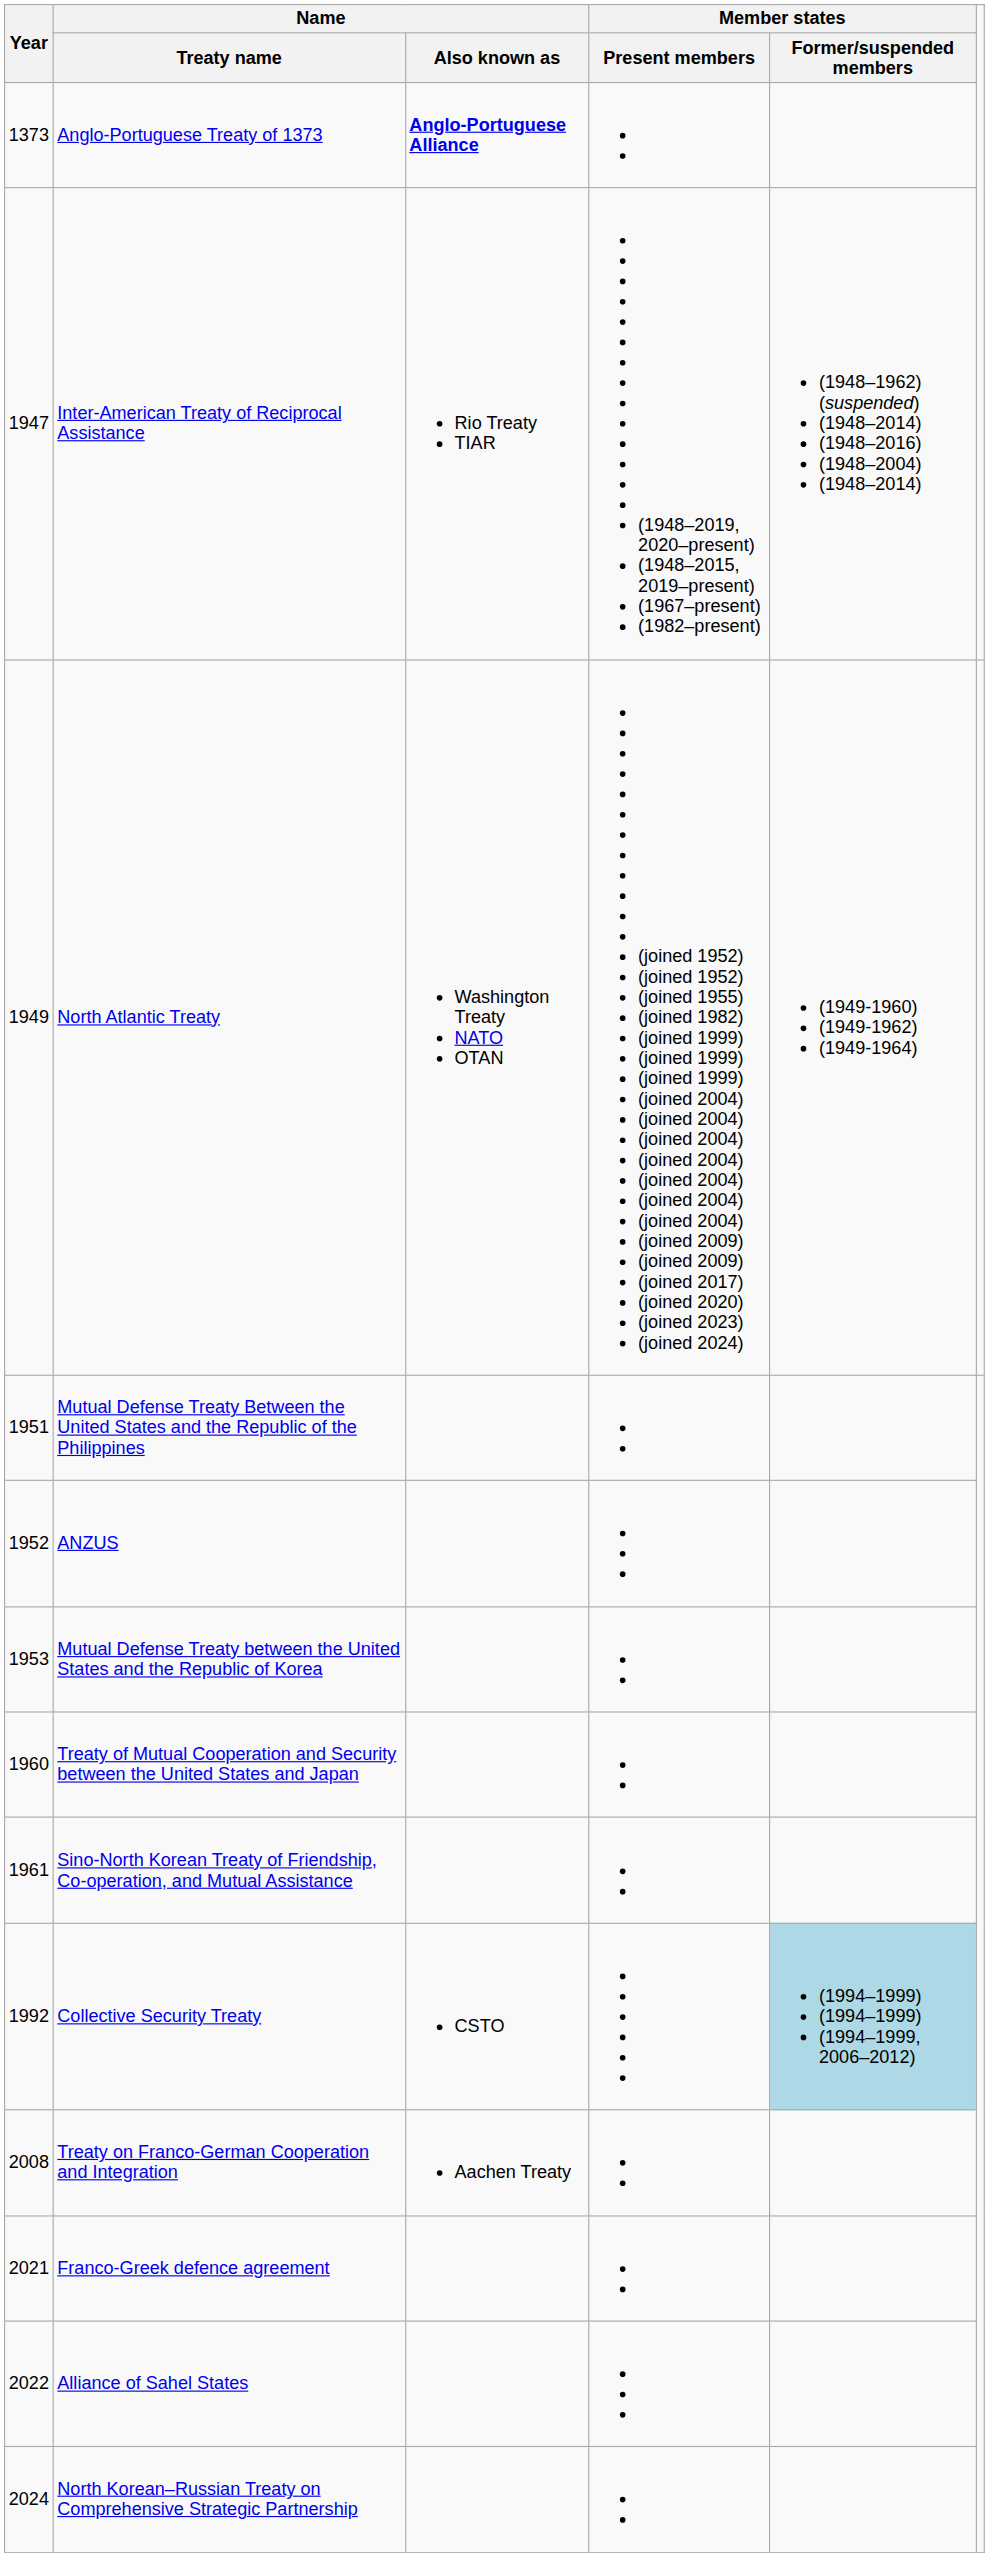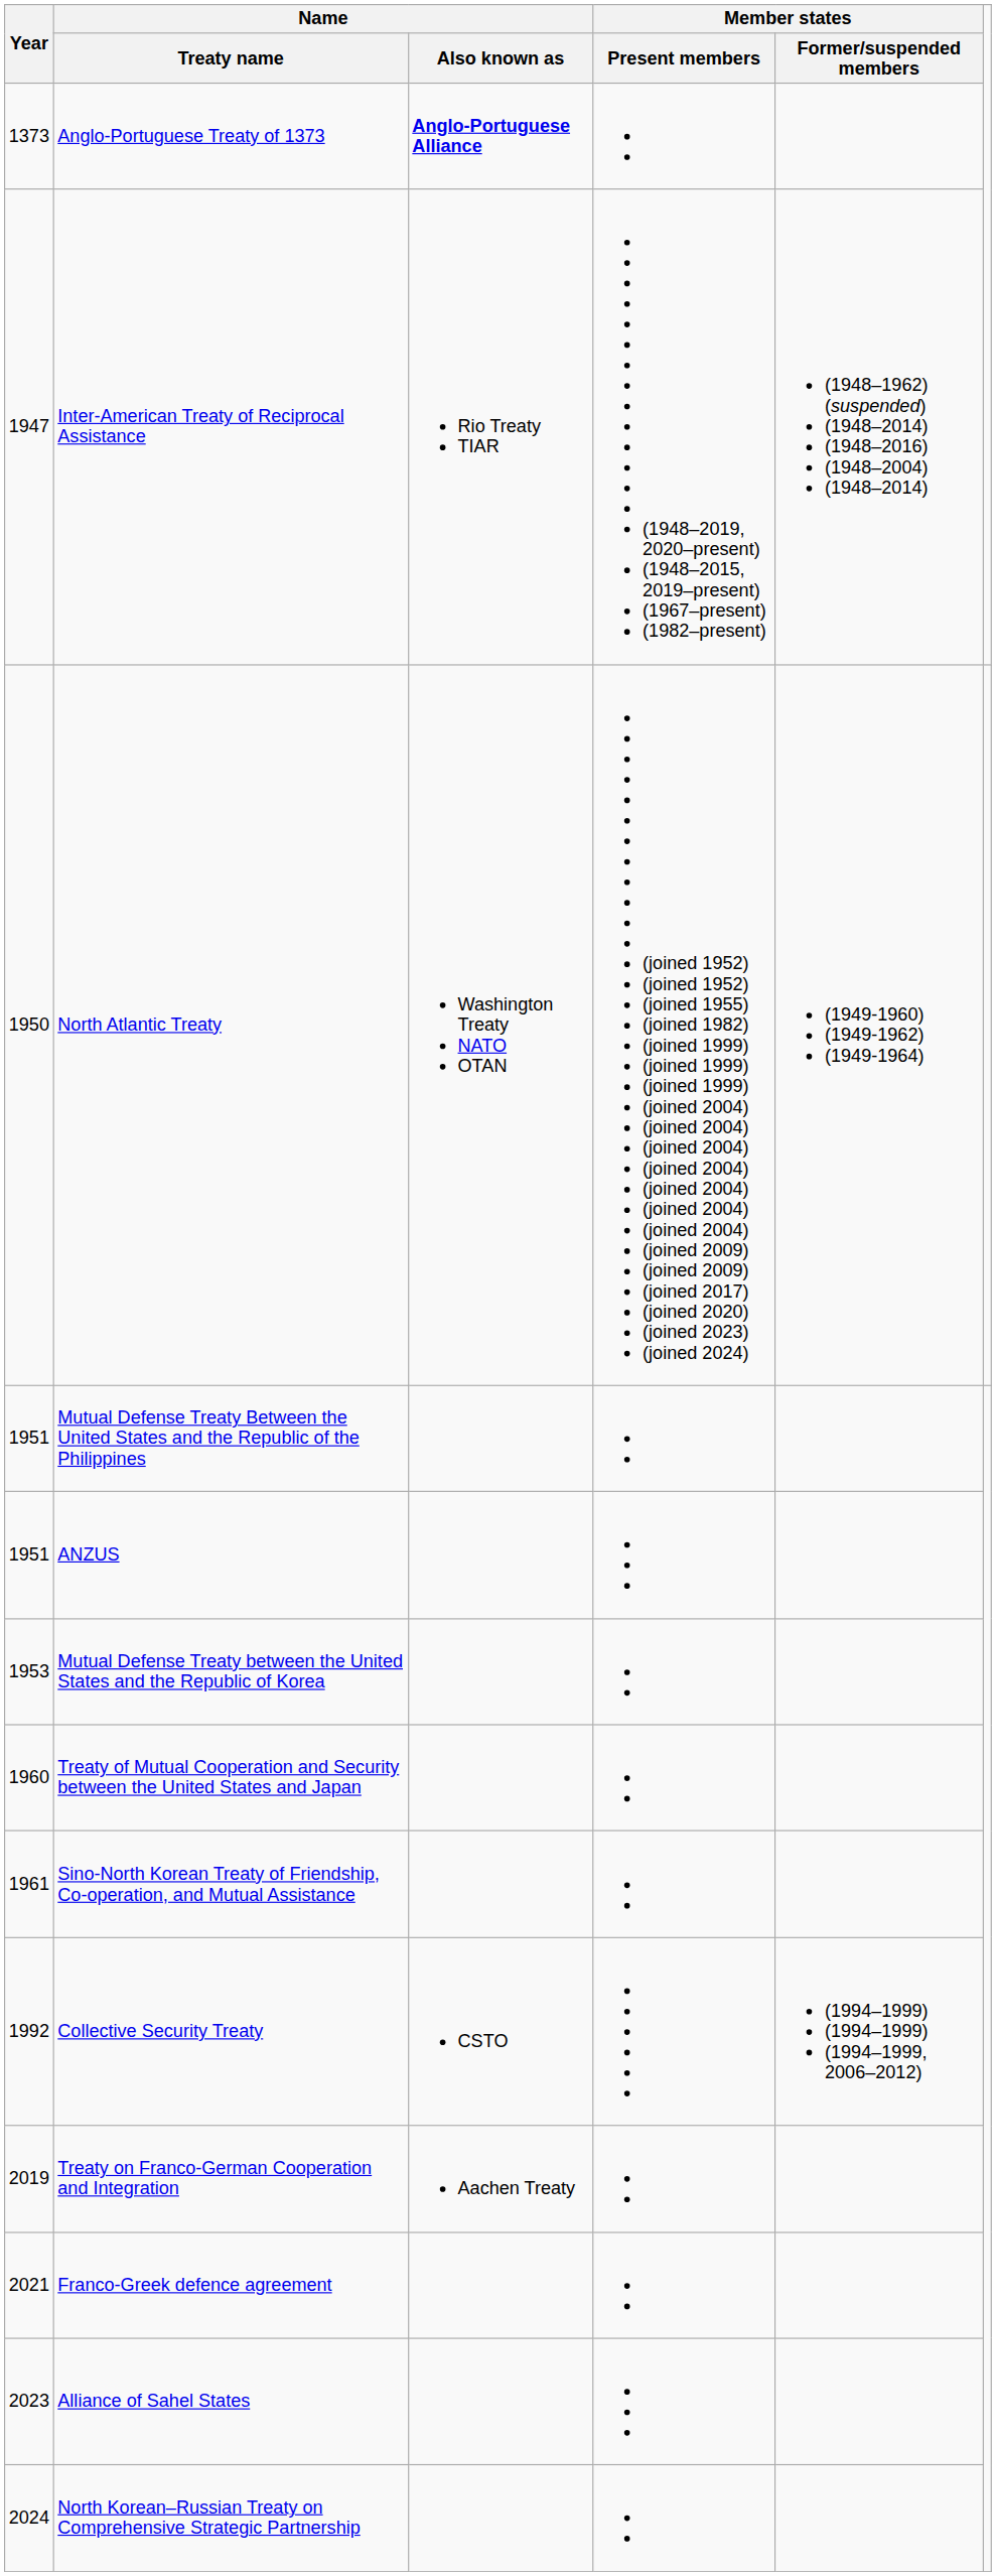North Atlantic Treaty | Year: 1949 -> 1950
ANZUS | Year: 1952 -> 1951
Collective Security Treaty | Member states / Former/suspended members: lightblue background -> no background
Treaty on Franco-German Cooperation and Integration | Year: 2008 -> 2019
Alliance of Sahel States | Year: 2022 -> 2023
